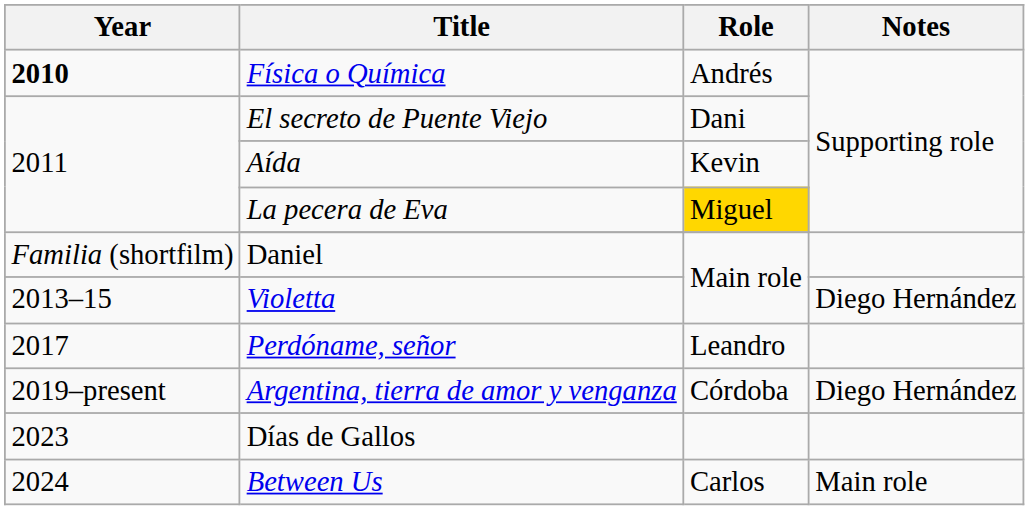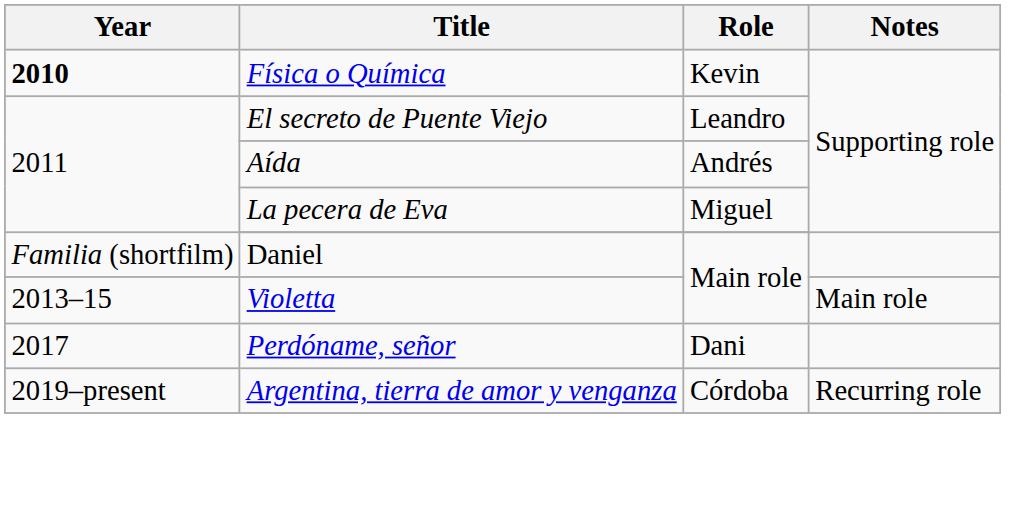Física o Química | Role: Andrés -> Kevin
El secreto de Puente Viejo | Role: Dani -> Leandro
Aída | Role: Kevin -> Andrés
La pecera de Eva | Role: gold background -> no background
Violetta | Notes: Diego Hernández -> Main role
Perdóname, señor | Role: Leandro -> Dani
Argentina, tierra de amor y venganza | Notes: Diego Hernández -> Recurring role
- row: 2023 | Días de Gallos
- row: 2024 | Between Us | Carlos | Main role
